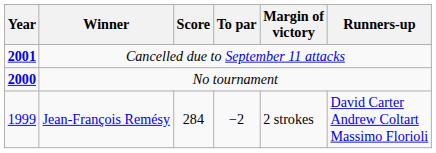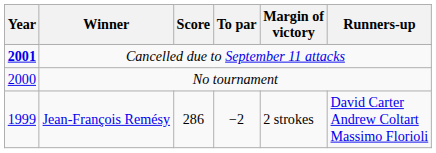No tournament | Year: bold -> normal
Jean-François Remésy | Score: 284 -> 286
